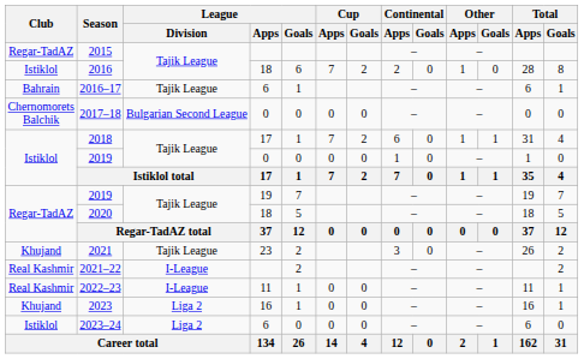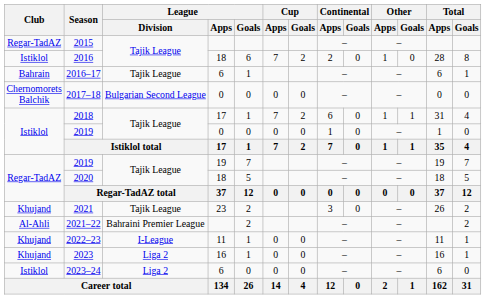2021–22 | Club: Real Kashmir -> Al-Ahli
2021–22 | League / Division: I-League -> Bahraini Premier League
2022–23 | Club: Real Kashmir -> Khujand
